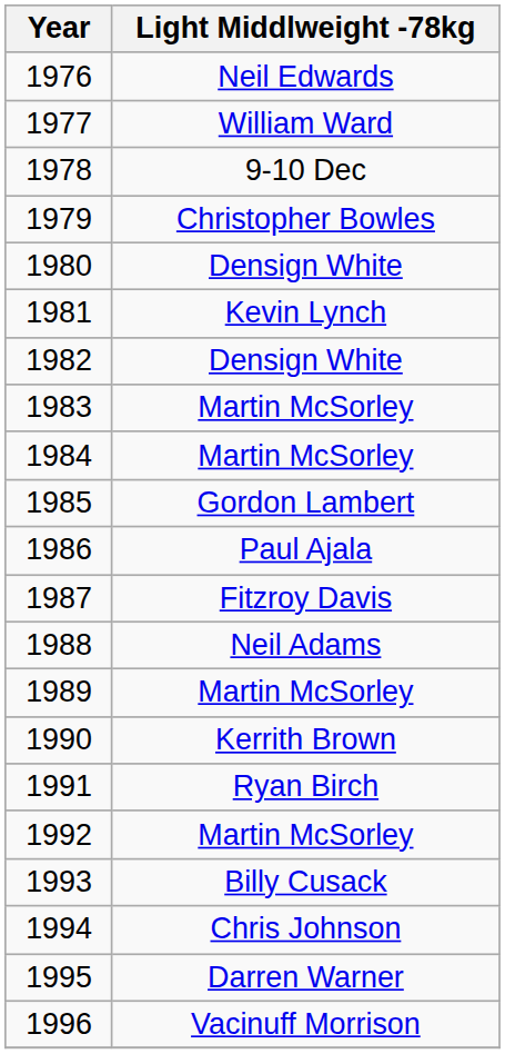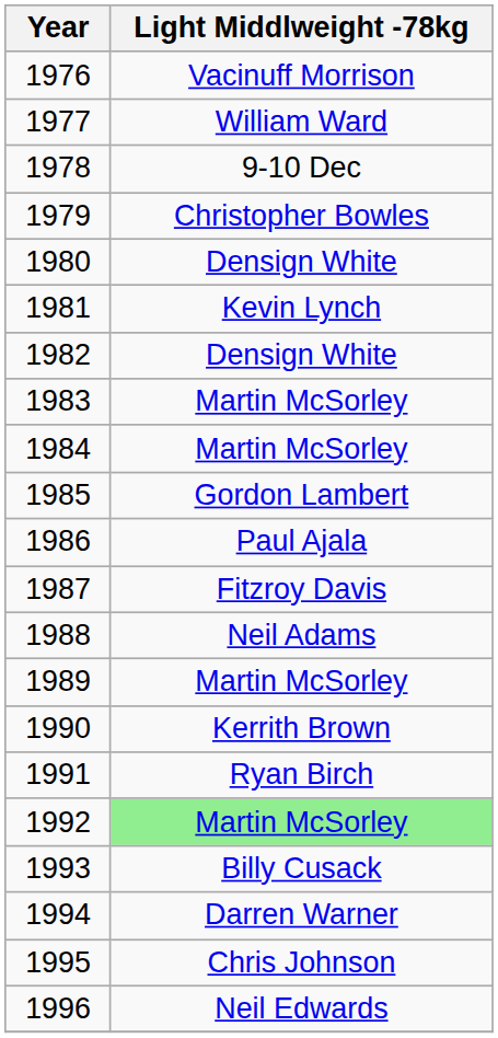1976 | Light Middlweight -78kg: Neil Edwards -> Vacinuff Morrison
1992 | Light Middlweight -78kg: no background -> lightgreen background
1994 | Light Middlweight -78kg: Chris Johnson -> Darren Warner
1995 | Light Middlweight -78kg: Darren Warner -> Chris Johnson
1996 | Light Middlweight -78kg: Vacinuff Morrison -> Neil Edwards
